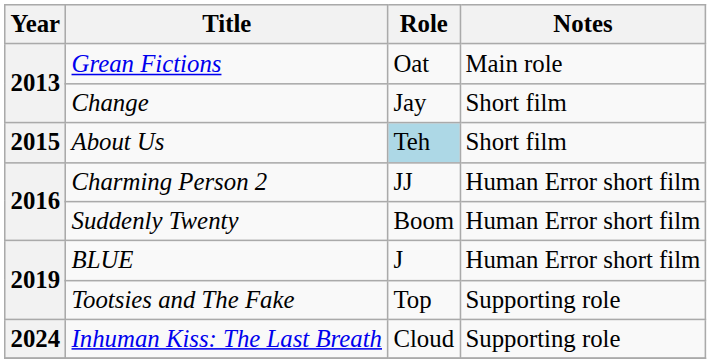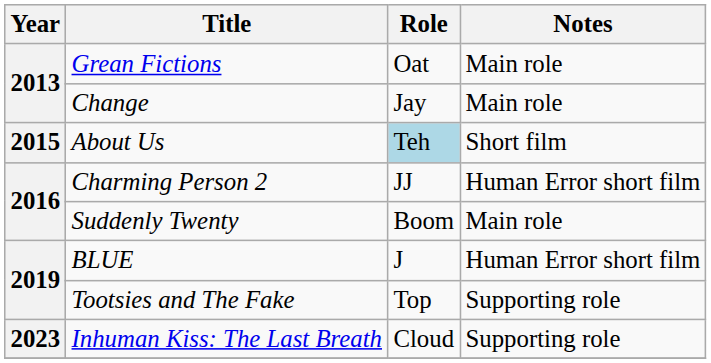Change | Notes: Short film -> Main role
Suddenly Twenty | Notes: Human Error short film -> Main role
Inhuman Kiss: The Last Breath | Year: 2024 -> 2023
